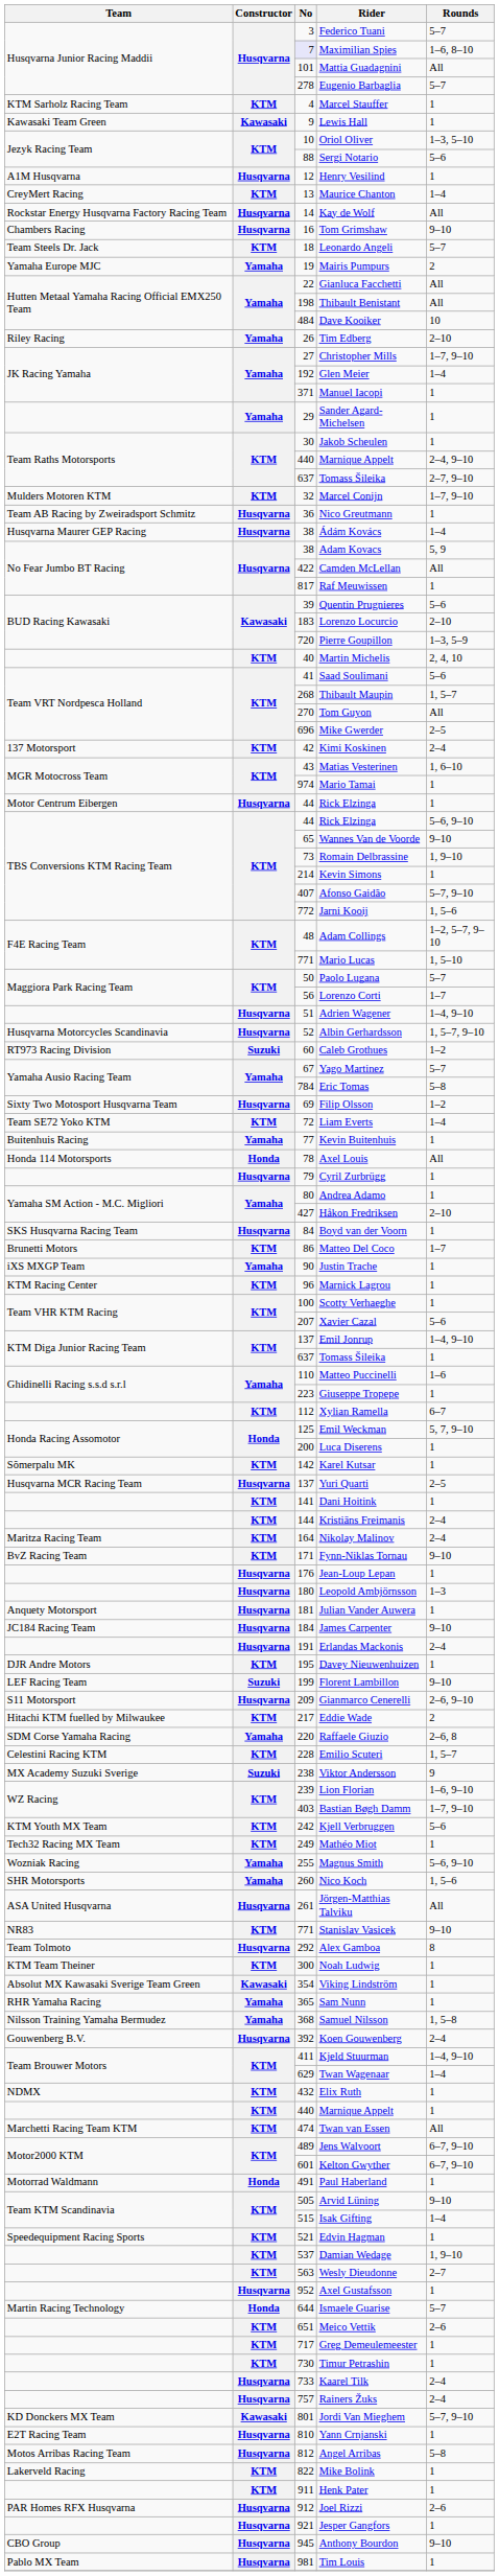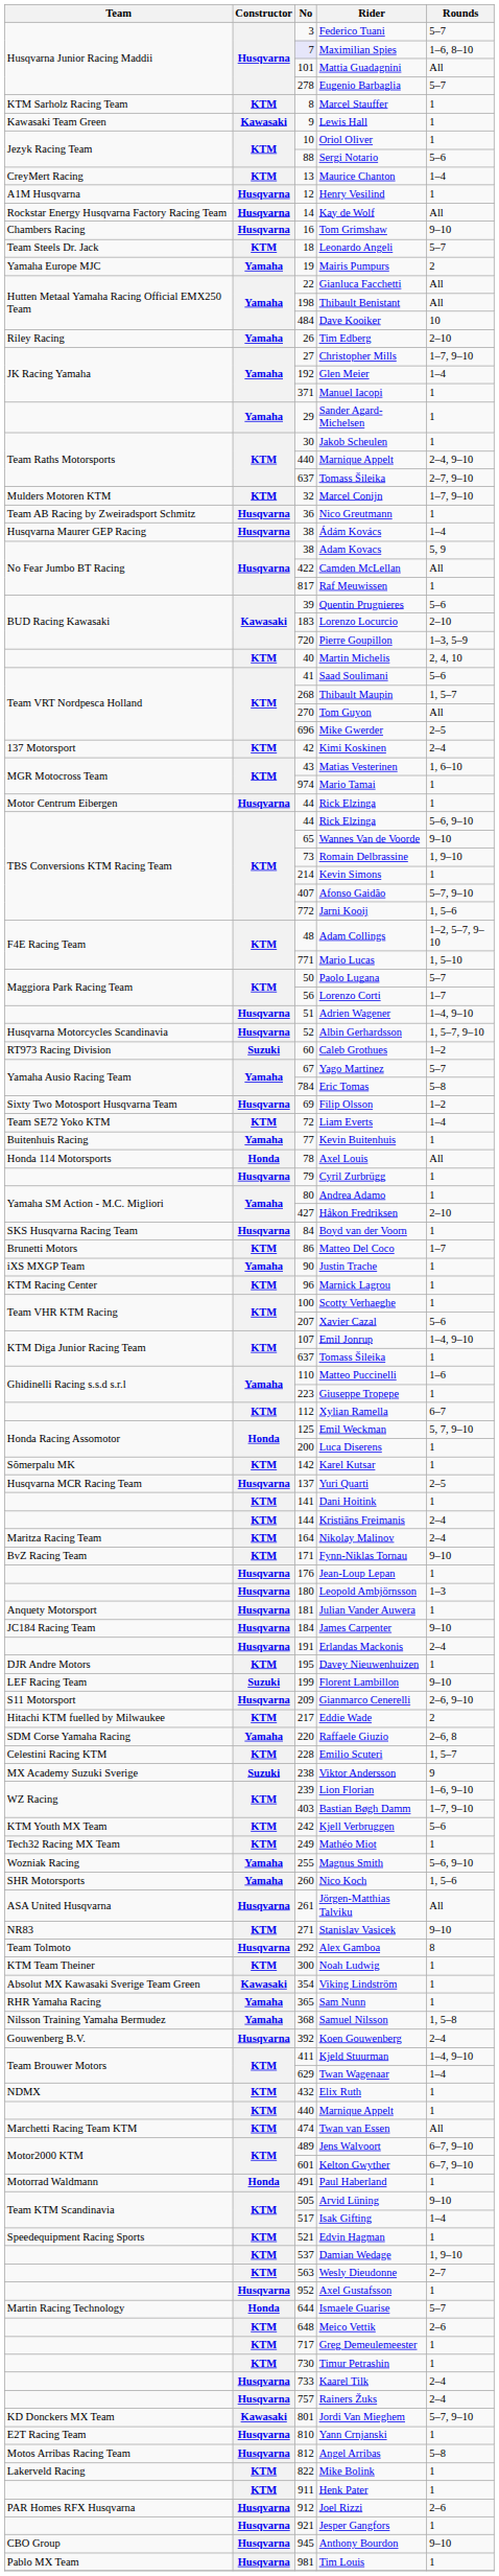Marcel Stauffer | No: 4 -> 8
Oriol Oliver | Rounds: 1–3, 5–10 -> 1
rows swapped: Henry Vesilind <-> Maurice Chanton
Emil Jonrup | No: 137 -> 107
Stanislav Vasicek | No: 771 -> 271
Isak Gifting | No: 515 -> 517
Meico Vettik | No: 651 -> 648
